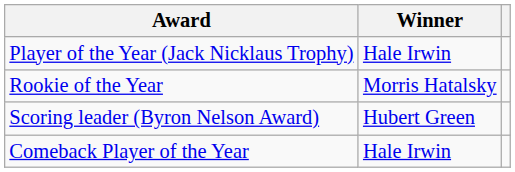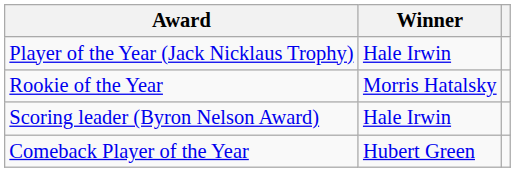Scoring leader (Byron Nelson Award) | Winner: Hubert Green -> Hale Irwin
Comeback Player of the Year | Winner: Hale Irwin -> Hubert Green
